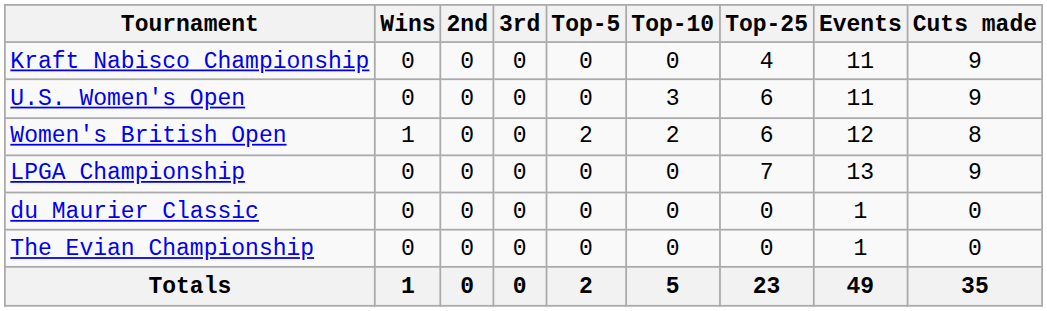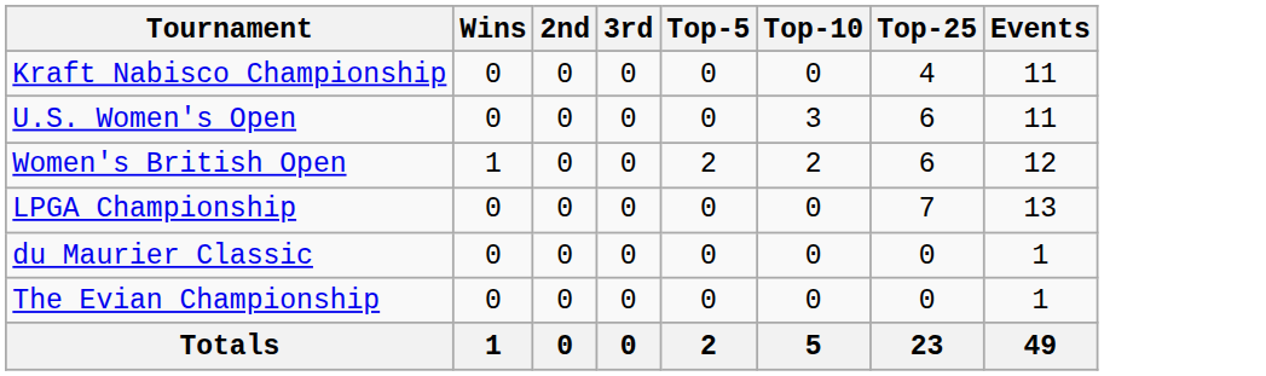- column: Cuts made | 9 | 9 | 8 | 9 | 0 | 0 | 35
